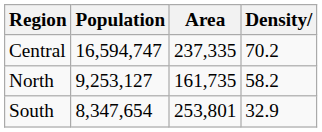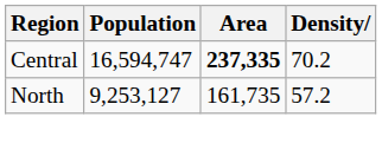Central | Area: normal -> bold
North | Density: 58.2 -> 57.2
- row: South | 8,347,654 | 253,801 | 32.9
